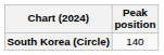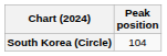South Korea (Circle) | Peak position: 140 -> 104
